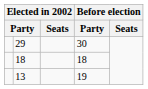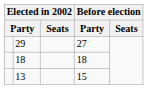29 | column 4: 30 -> 27
13 | column 4: 19 -> 15
